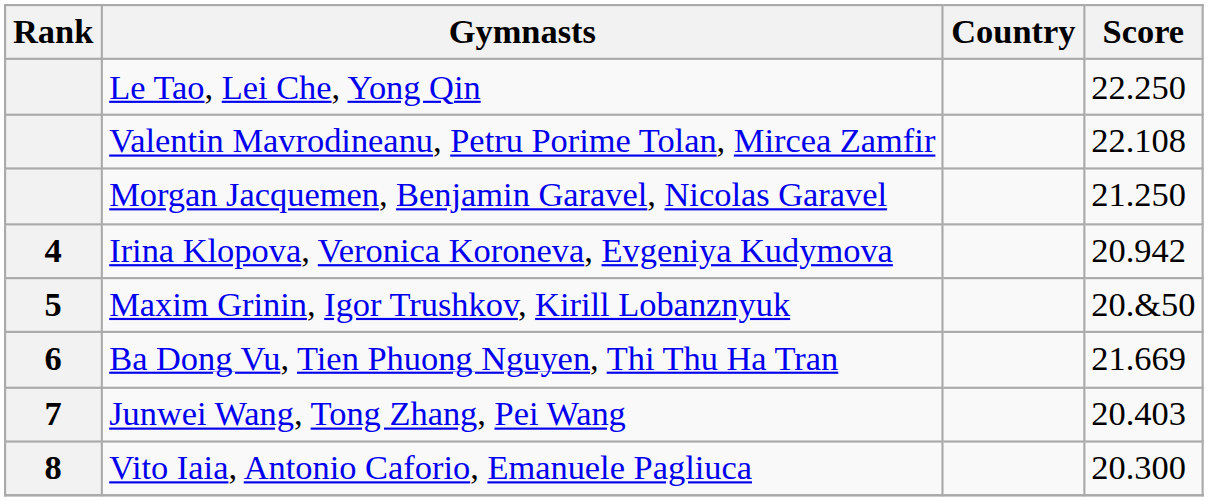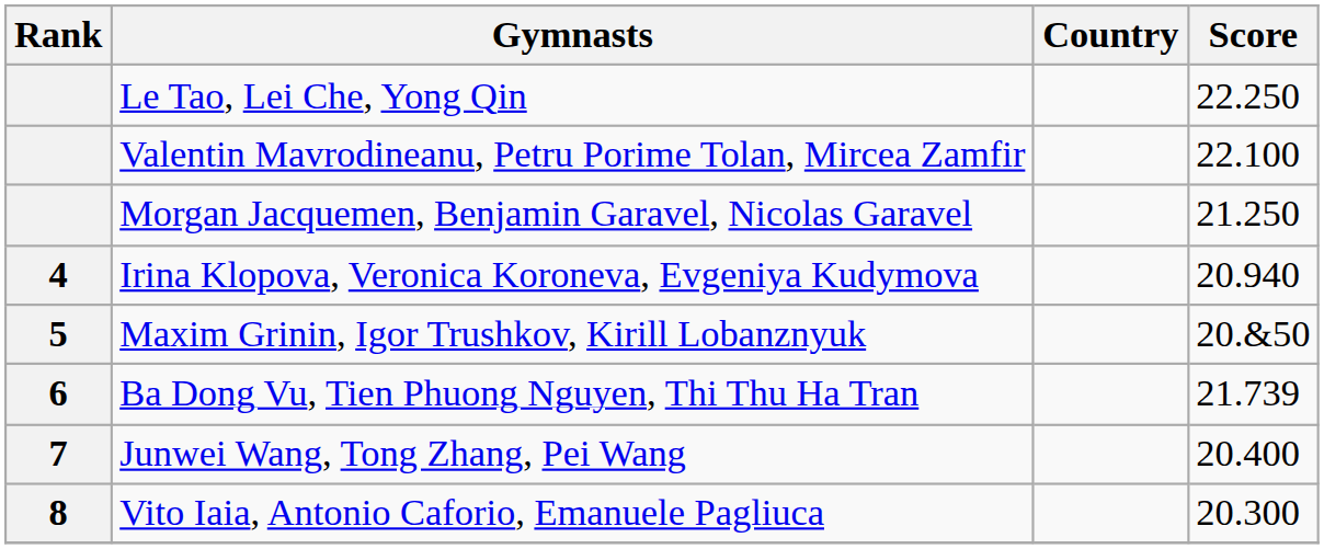Valentin Mavrodineanu, Petru Porime Tolan, Mircea Zamfir | Score: 22.108 -> 22.100
Irina Klopova, Veronica Koroneva, Evgeniya Kudymova | Score: 20.942 -> 20.940
Ba Dong Vu, Tien Phuong Nguyen, Thi Thu Ha Tran | Score: 21.669 -> 21.739
Junwei Wang, Tong Zhang, Pei Wang | Score: 20.403 -> 20.400
